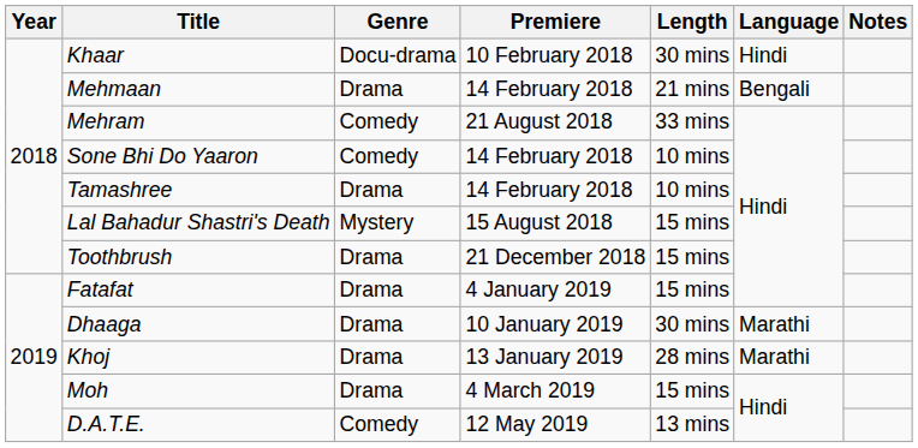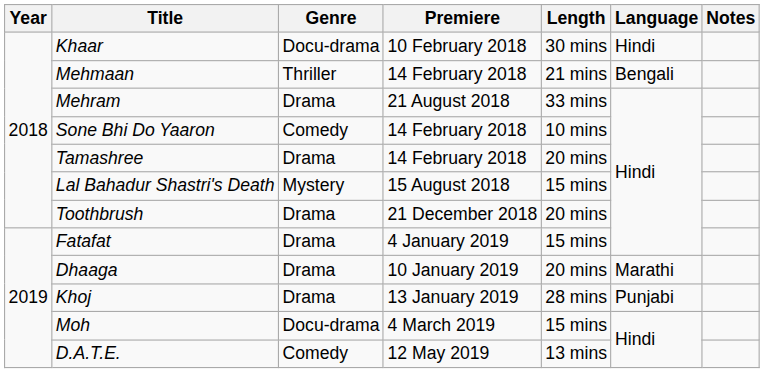Mehmaan | Genre: Drama -> Thriller
Mehram | Genre: Comedy -> Drama
Tamashree | Length: 10 mins -> 20 mins
Toothbrush | Length: 15 mins -> 20 mins
Dhaaga | Length: 30 mins -> 20 mins
Khoj | Language: Marathi -> Punjabi
Moh | Genre: Drama -> Docu-drama
